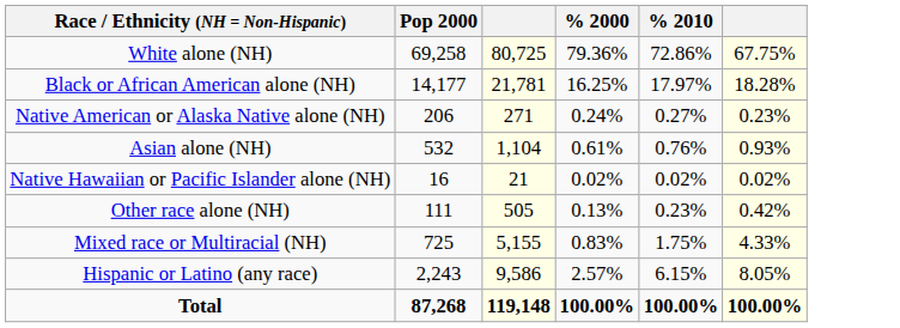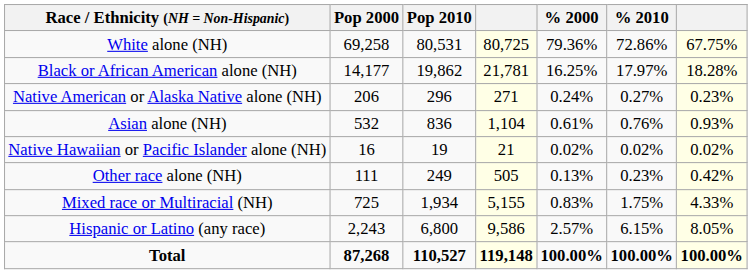+ column: Pop 2010 | 80,531 | 19,862 | 296 | 836 | 19 | 249 | 1,934 | 6,800 | 110,527
